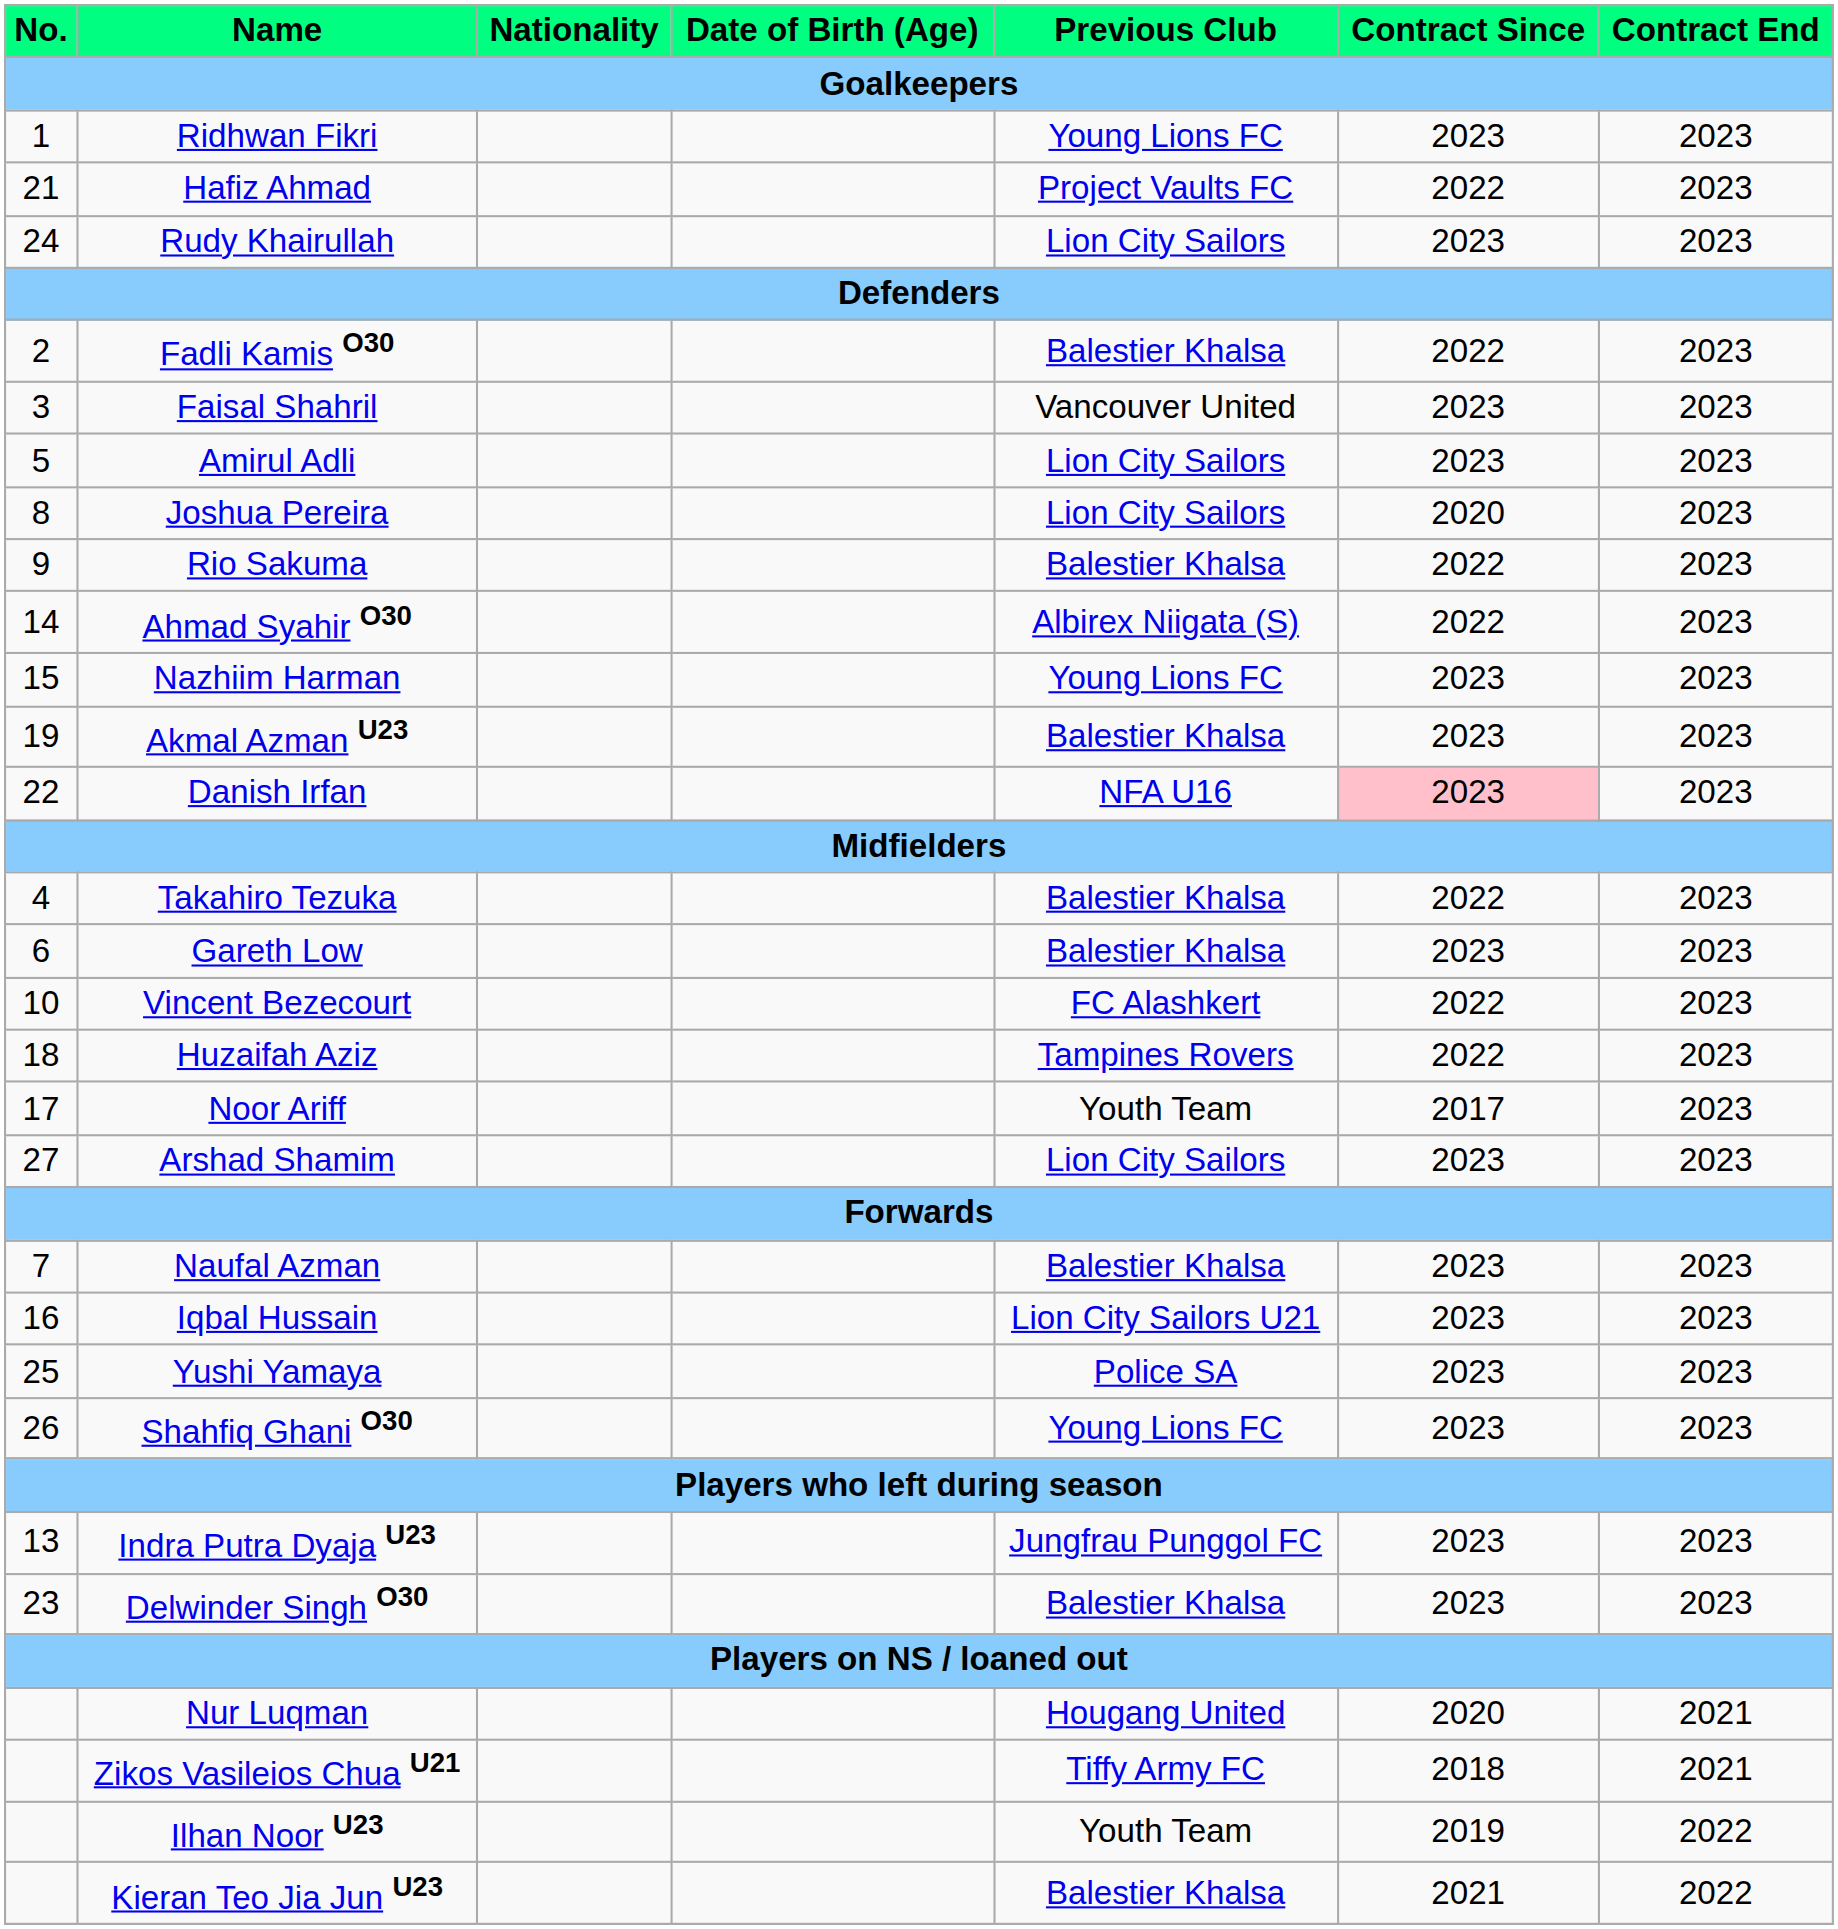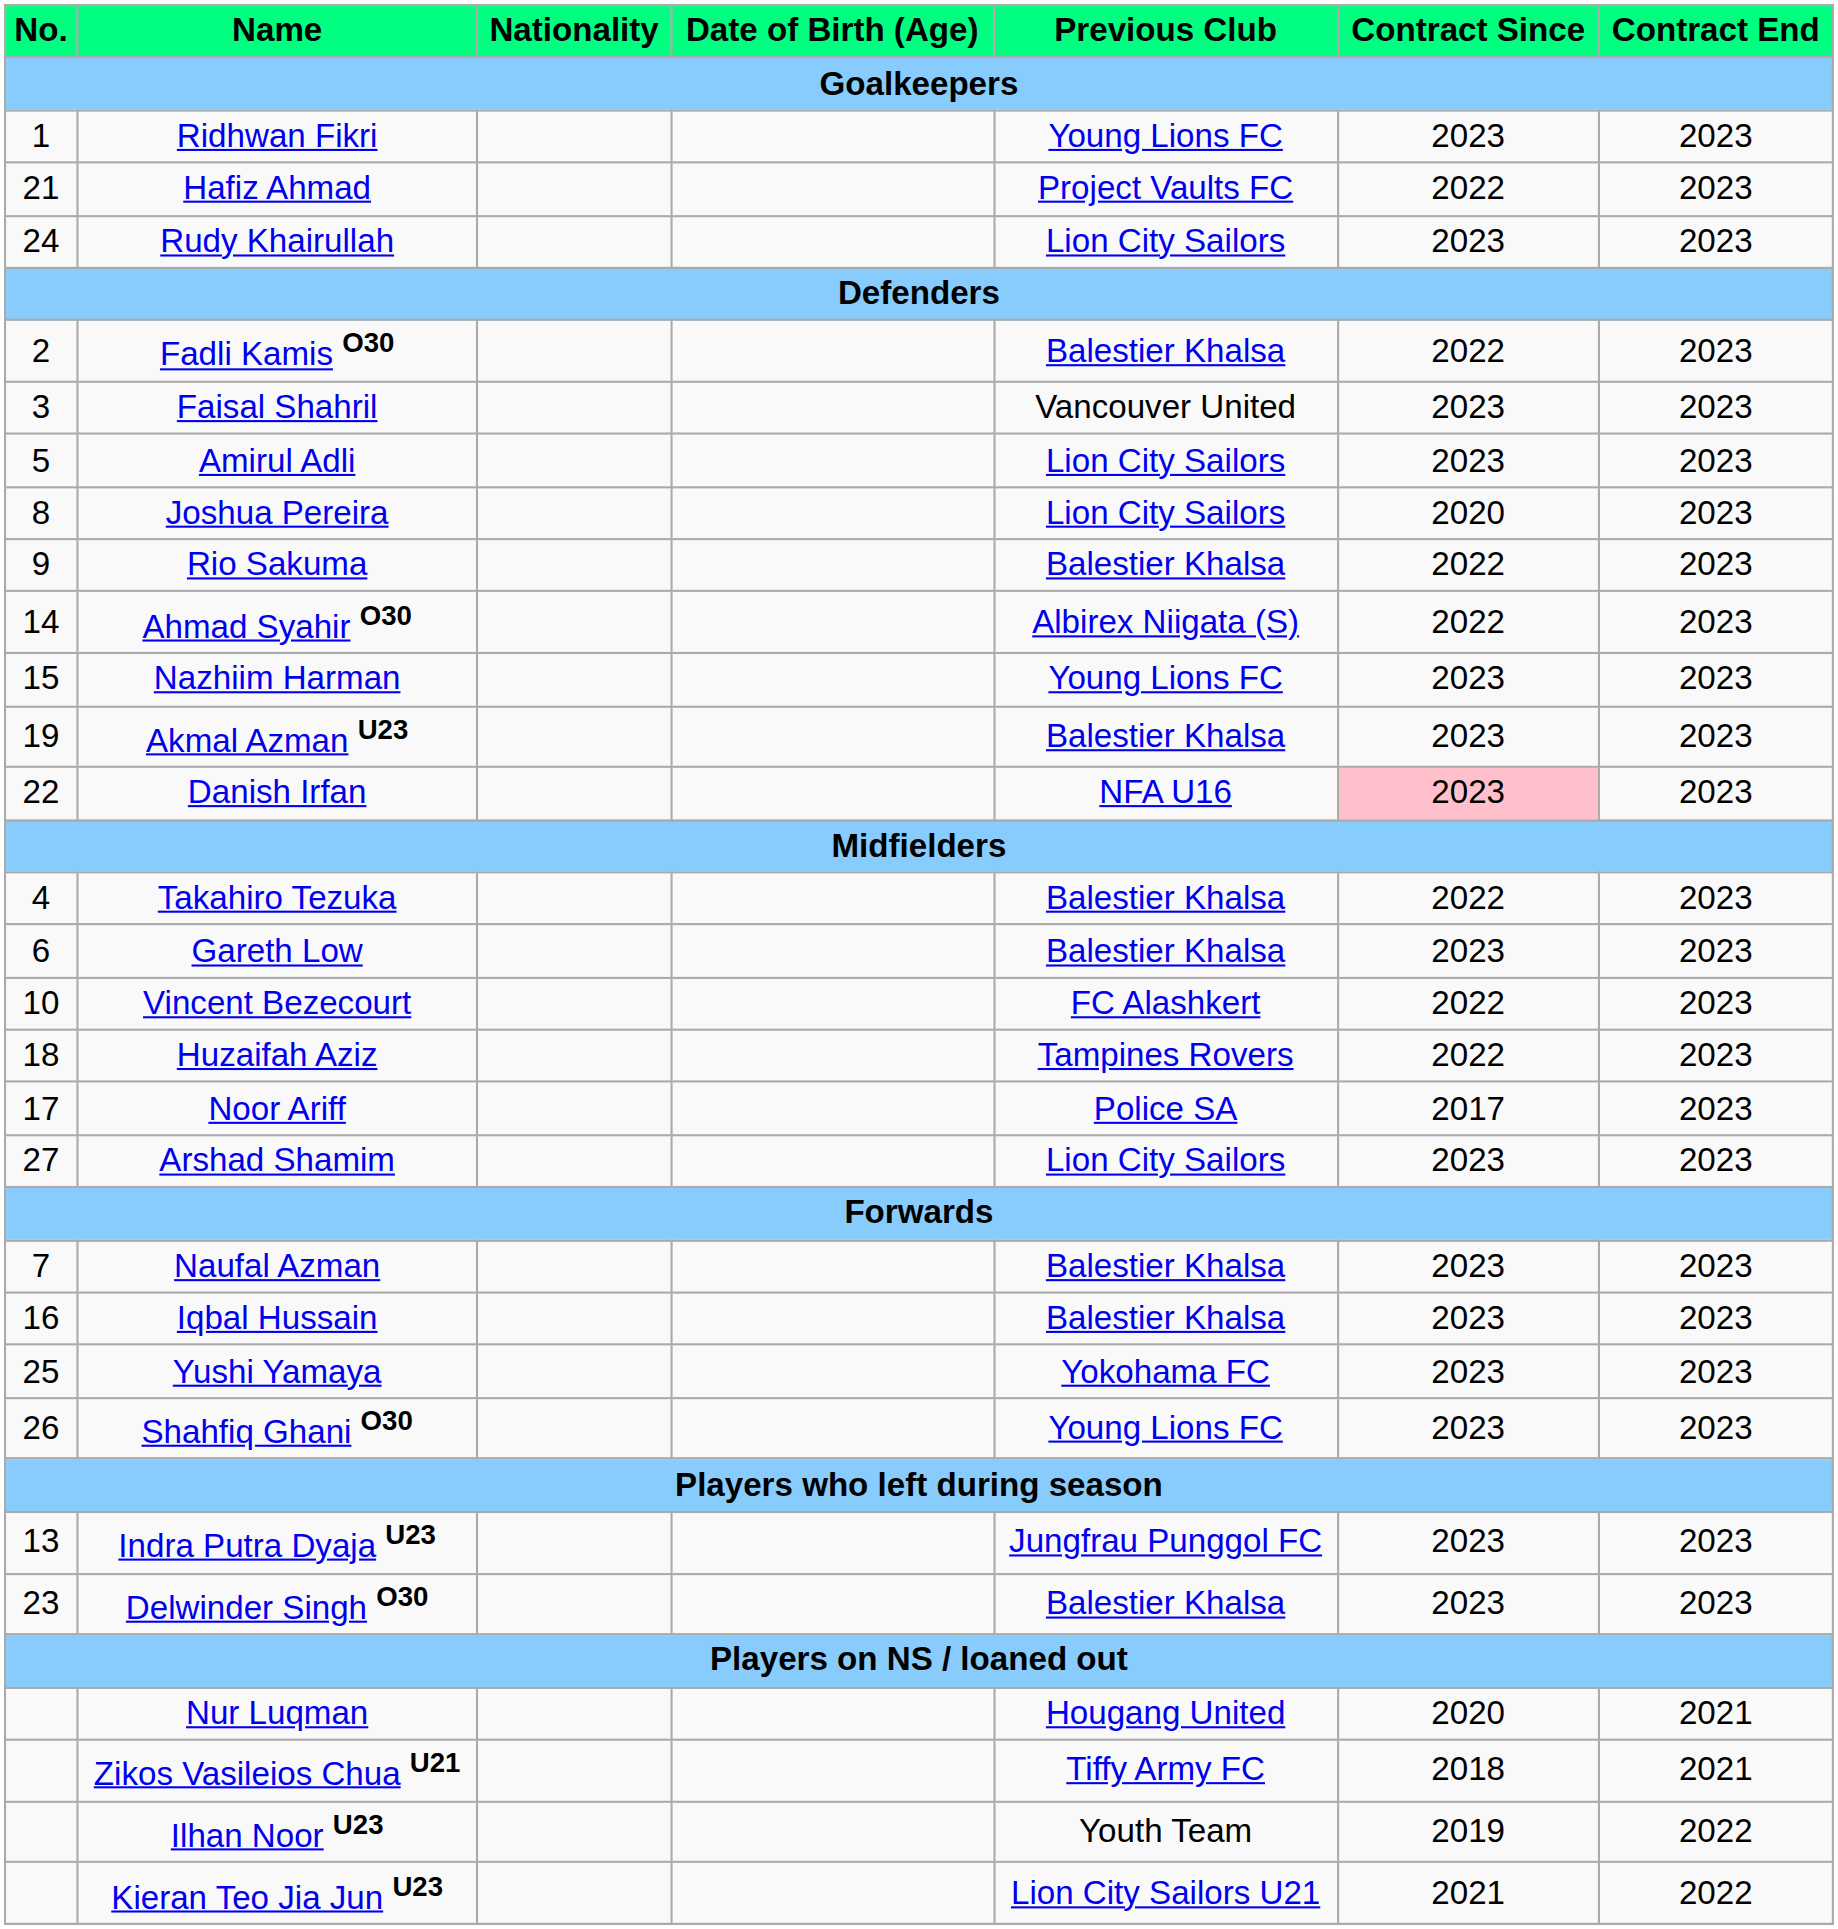Noor Ariff | Previous Club: Youth Team -> Police SA
Iqbal Hussain | Previous Club: Lion City Sailors U21 -> Balestier Khalsa
Yushi Yamaya | Previous Club: Police SA -> Yokohama FC
Kieran Teo Jia Jun U23 | Previous Club: Balestier Khalsa -> Lion City Sailors U21
